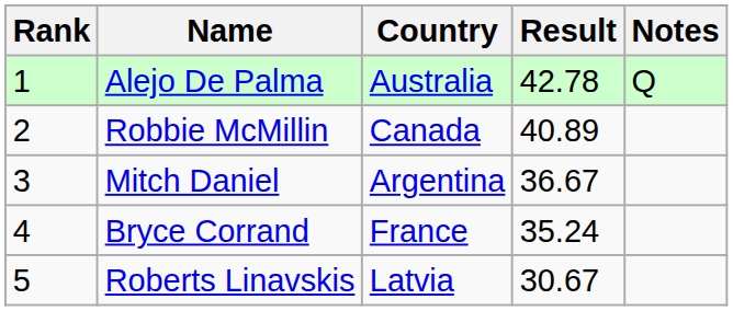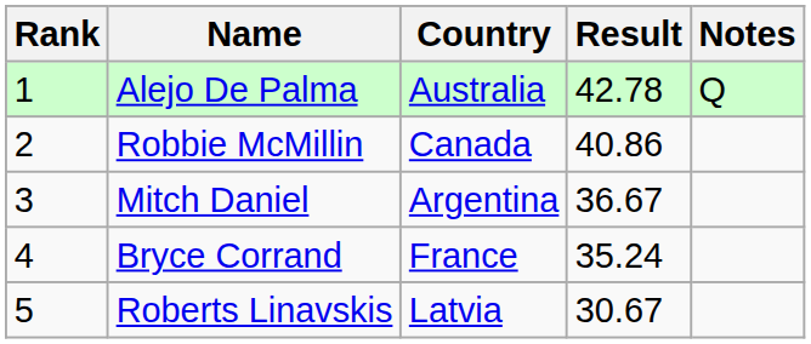Robbie McMillin | Result: 40.89 -> 40.86
